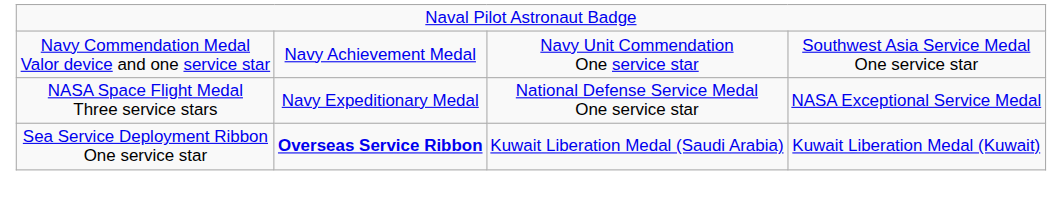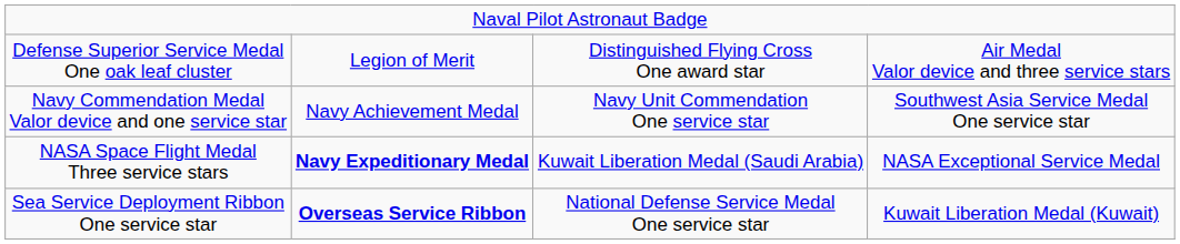+ row: Defense Superior Service Medal One oak leaf cluster | Legion of Merit | Distinguished Flying Cross One award star | Air Medal Valor device and three service stars
NASA Space Flight Medal Three service stars | column 2: normal -> bold
NASA Space Flight Medal Three service stars | column 3: National Defense Service Medal One service star -> Kuwait Liberation Medal (Saudi Arabia)
Sea Service Deployment Ribbon One service star | column 3: Kuwait Liberation Medal (Saudi Arabia) -> National Defense Service Medal One service star
